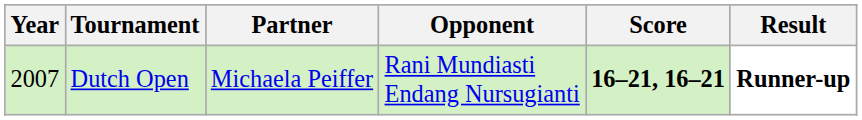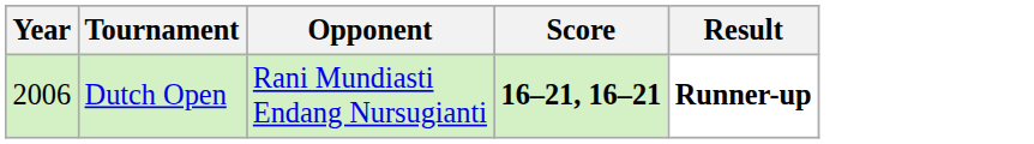- column: Partner | Michaela Peiffer
Dutch Open | Year: 2007 -> 2006
